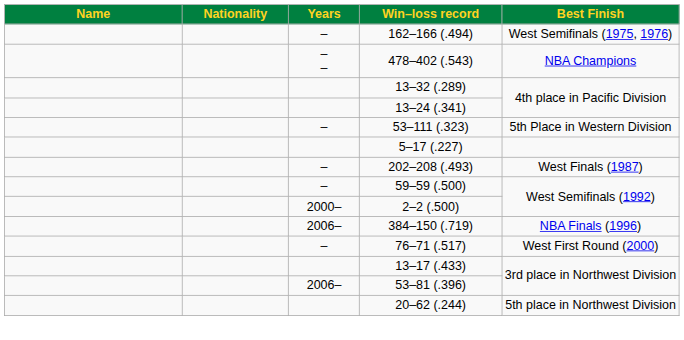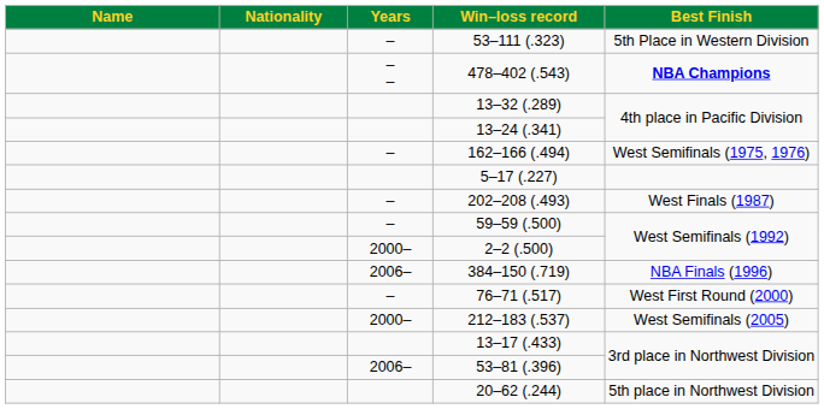rows swapped: 53–111 (.323) <-> 162–166 (.494)
478–402 (.543) | Best Finish: normal -> bold
+ row: 2000– | 212–183 (.537) | West Semifinals (2005)
